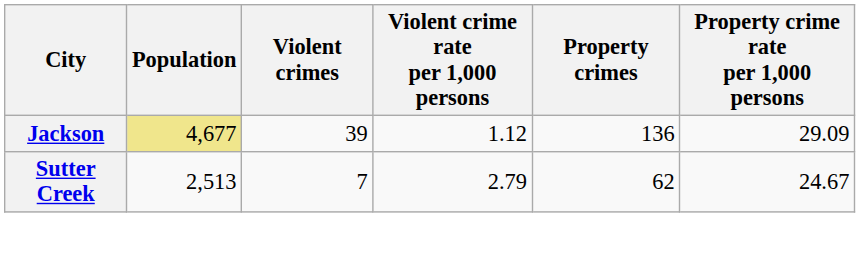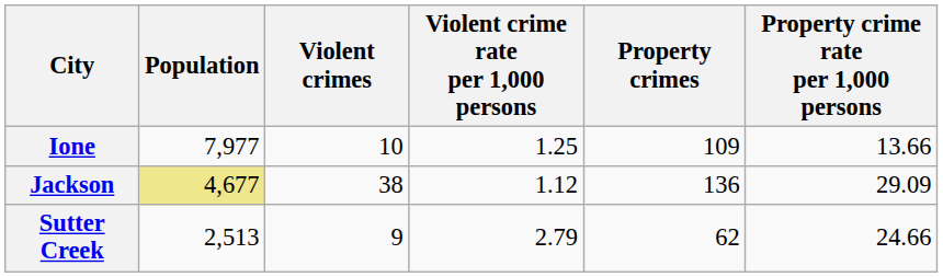+ row: Ione | 7,977 | 10 | 1.25 | 109 | 13.66
Jackson | Violent crimes: 39 -> 38
Sutter Creek | Violent crimes: 7 -> 9
Sutter Creek | Property crime rate per 1,000 persons: 24.67 -> 24.66
